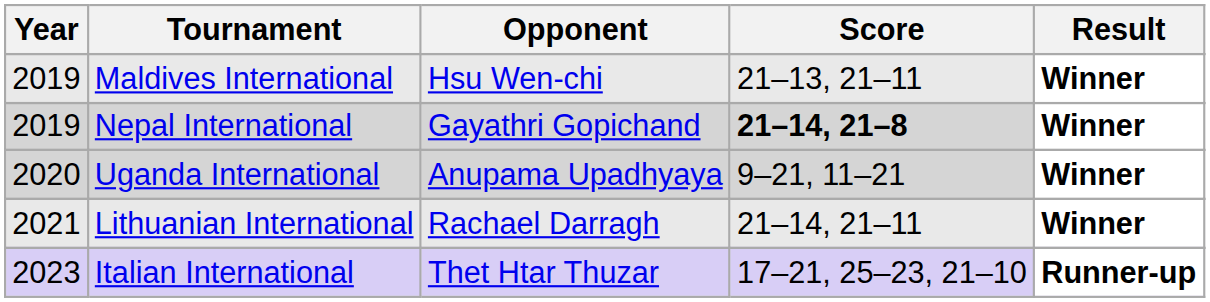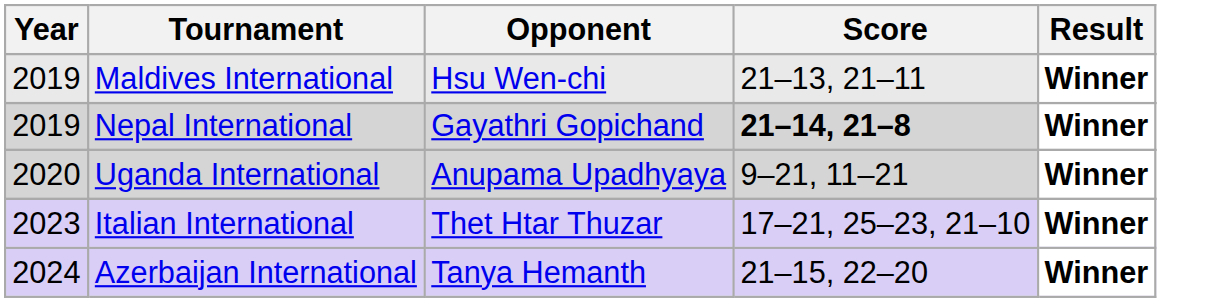- row: 2021 | Lithuanian International | Rachael Darragh | 21–14, 21–11 | Winner
Italian International | Result: Runner-up -> Winner
+ row: 2024 | Azerbaijan International | Tanya Hemanth | 21–15, 22–20 | Winner
